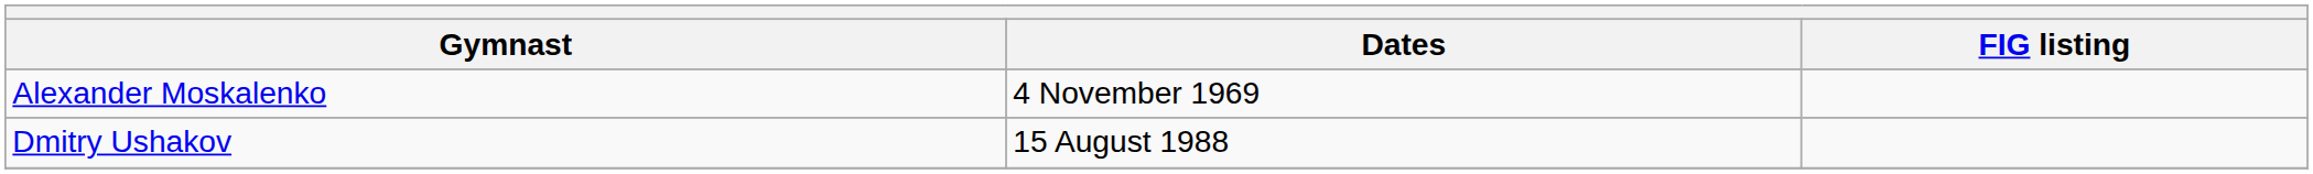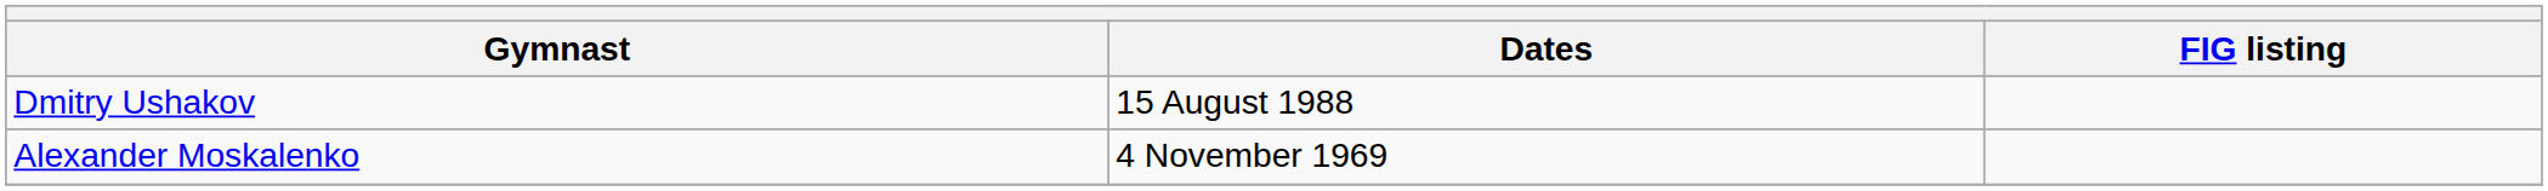rows swapped: Alexander Moskalenko <-> Dmitry Ushakov
